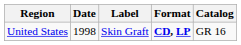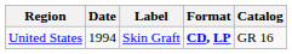United States | Date: 1998 -> 1994
